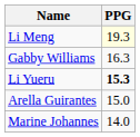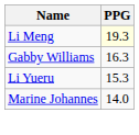Li Yueru | PPG: bold -> normal
- row: Arella Guirantes | 15.0
